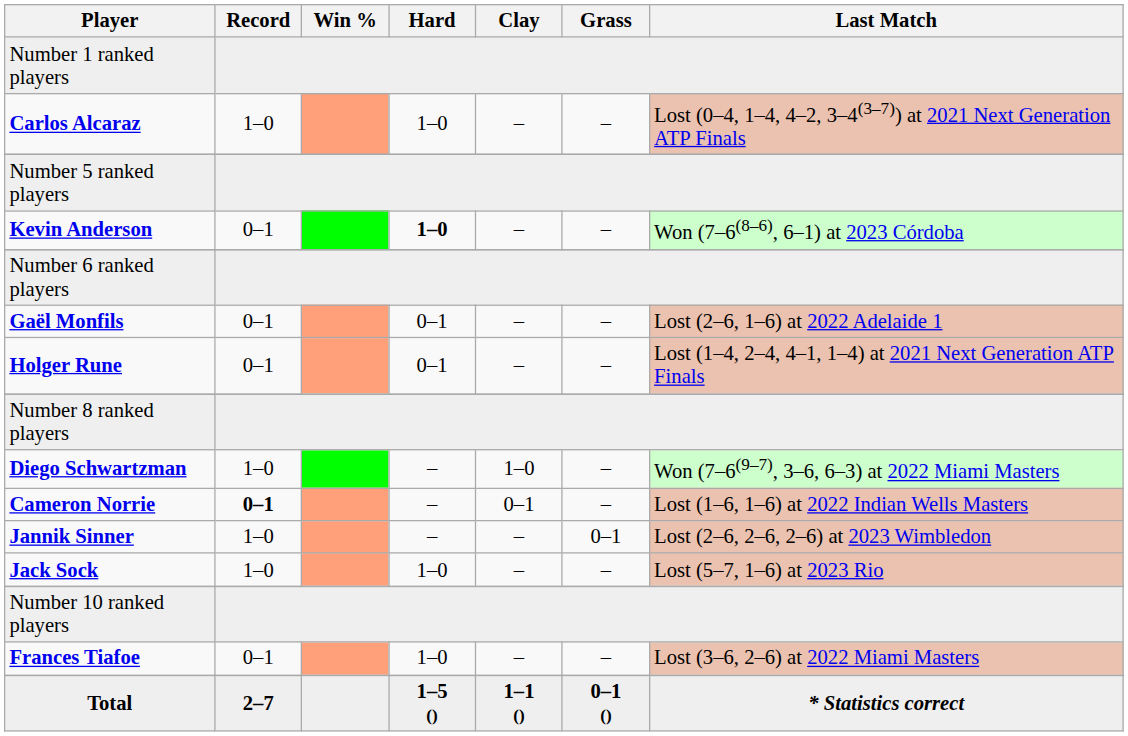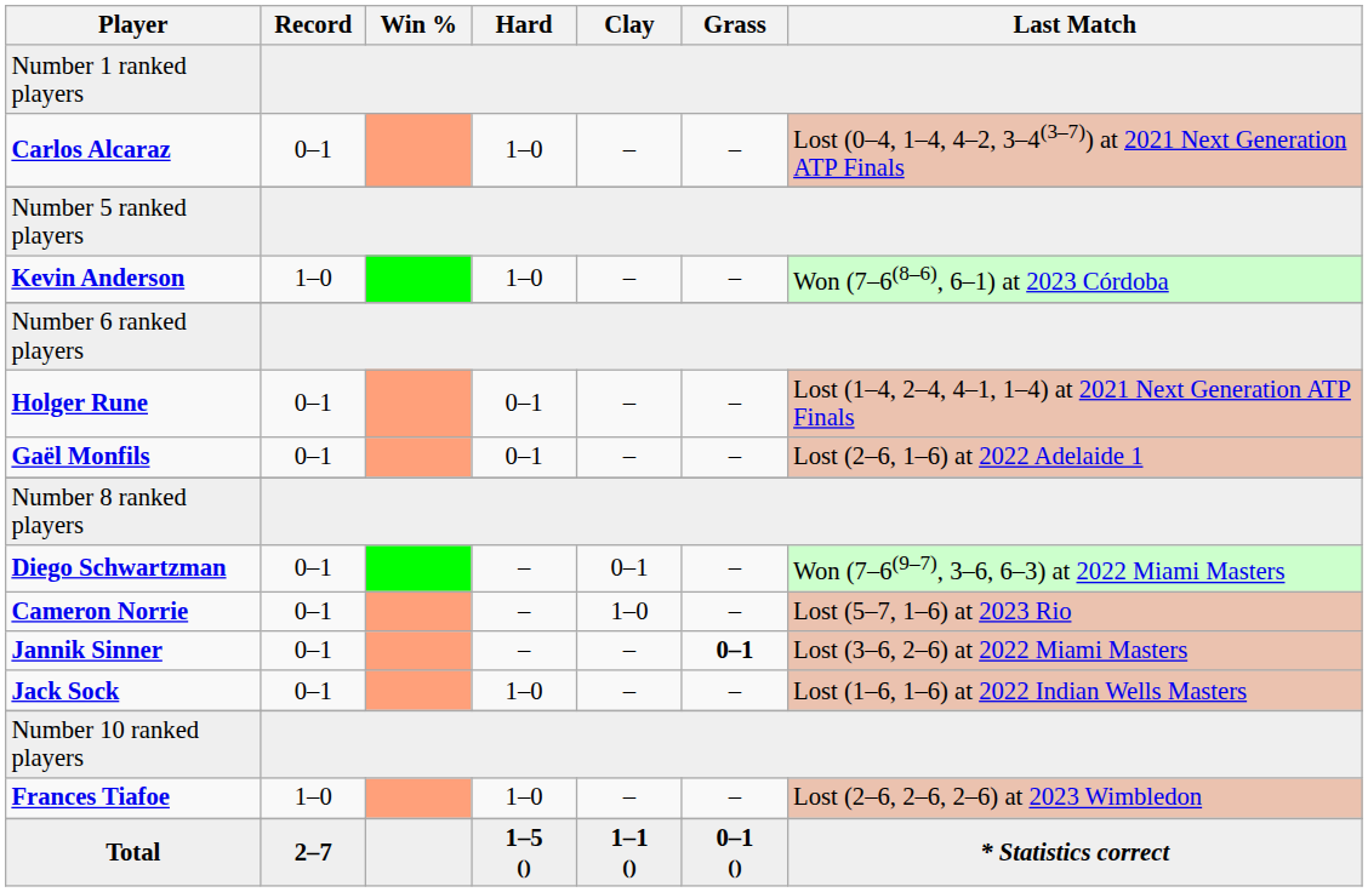Carlos Alcaraz | Record: 1–0 -> 0–1
Kevin Anderson | Record: 0–1 -> 1–0
Kevin Anderson | Hard: bold -> normal
rows swapped: Gaël Monfils <-> Holger Rune
Diego Schwartzman | Record: 1–0 -> 0–1
Diego Schwartzman | Clay: 1–0 -> 0–1
Cameron Norrie | Record: bold -> normal
Cameron Norrie | Clay: 0–1 -> 1–0
Cameron Norrie | Last Match: Lost (1–6, 1–6) at 2022 Indian Wells Masters -> Lost (5–7, 1–6) at 2023 Rio
Jannik Sinner | Record: 1–0 -> 0–1
Jannik Sinner | Grass: normal -> bold
Jannik Sinner | Last Match: Lost (2–6, 2–6, 2–6) at 2023 Wimbledon -> Lost (3–6, 2–6) at 2022 Miami Masters
Jack Sock | Record: 1–0 -> 0–1
Jack Sock | Last Match: Lost (5–7, 1–6) at 2023 Rio -> Lost (1–6, 1–6) at 2022 Indian Wells Masters
Frances Tiafoe | Record: 0–1 -> 1–0
Frances Tiafoe | Last Match: Lost (3–6, 2–6) at 2022 Miami Masters -> Lost (2–6, 2–6, 2–6) at 2023 Wimbledon
